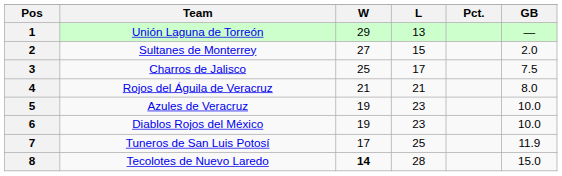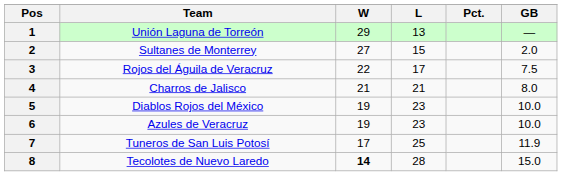3 | Team: Charros de Jalisco -> Rojos del Águila de Veracruz
3 | W: 25 -> 22
4 | Team: Rojos del Águila de Veracruz -> Charros de Jalisco
5 | Team: Azules de Veracruz -> Diablos Rojos del México
6 | Team: Diablos Rojos del México -> Azules de Veracruz
